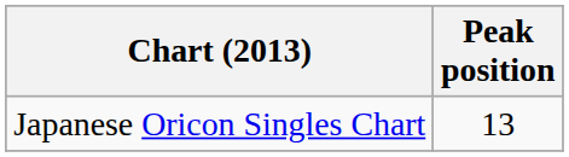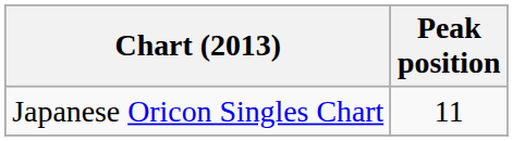Japanese Oricon Singles Chart | Peak position: 13 -> 11
